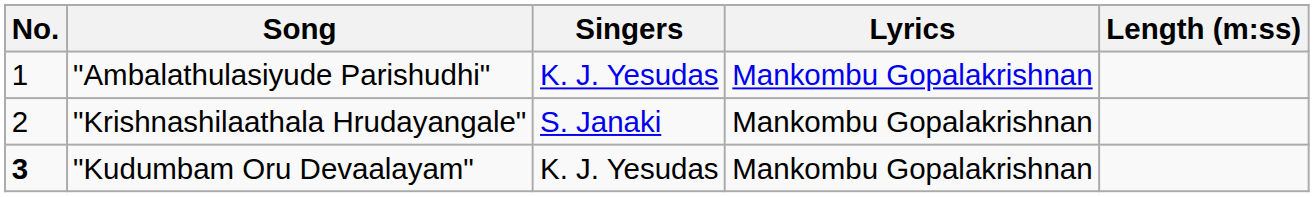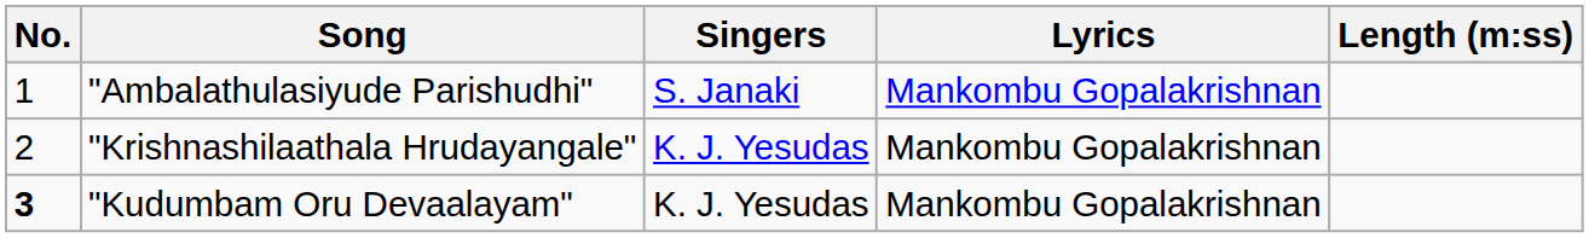"Ambalathulasiyude Parishudhi" | Singers: K. J. Yesudas -> S. Janaki
"Krishnashilaathala Hrudayangale" | Singers: S. Janaki -> K. J. Yesudas
